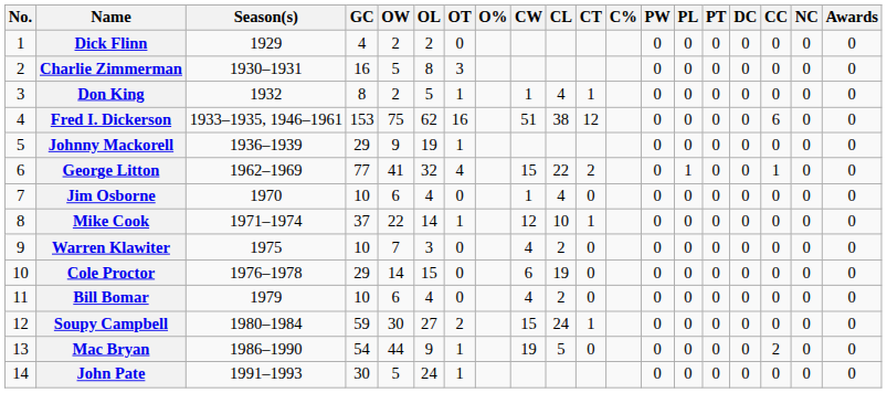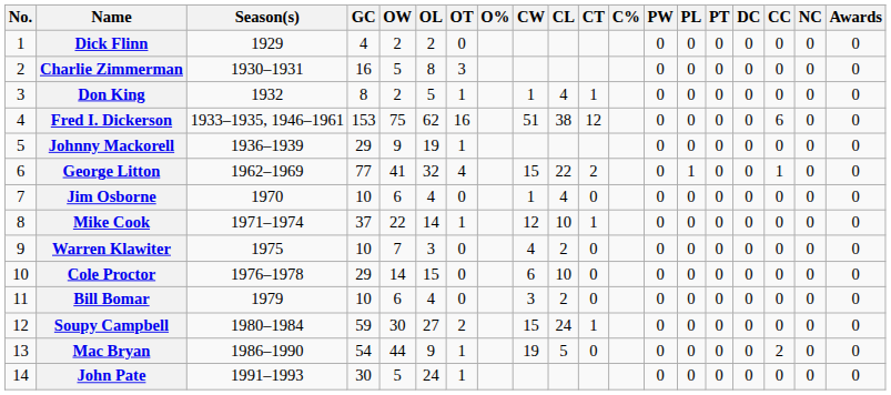Cole Proctor | CL: 19 -> 10
Bill Bomar | CW: 4 -> 3
